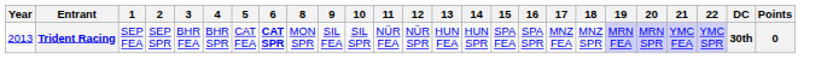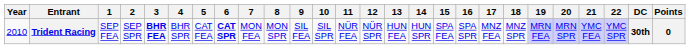+ column: 7 | MON FEA
Trident Racing | Year: 2013 -> 2010
Trident Racing | 3: normal -> bold
